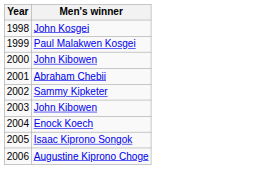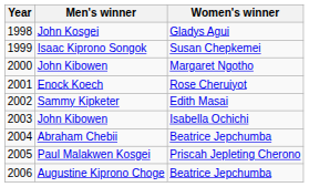+ column: Women's winner | Gladys Agui | Susan Chepkemei | Margaret Ngotho | Rose Cheruiyot | Edith Masai | Isabella Ochichi | Beatrice Jepchumba | Priscah Jepleting Cherono | Beatrice Jepchumba
1999 | Men's winner: Paul Malakwen Kosgei -> Isaac Kiprono Songok
2001 | Men's winner: Abraham Chebii -> Enock Koech
2004 | Men's winner: Enock Koech -> Abraham Chebii
2005 | Men's winner: Isaac Kiprono Songok -> Paul Malakwen Kosgei
